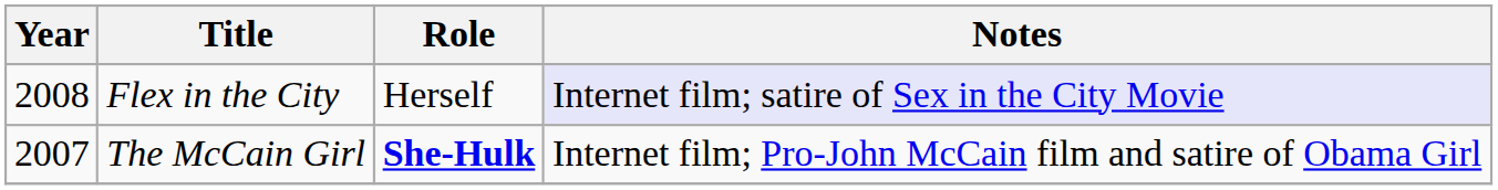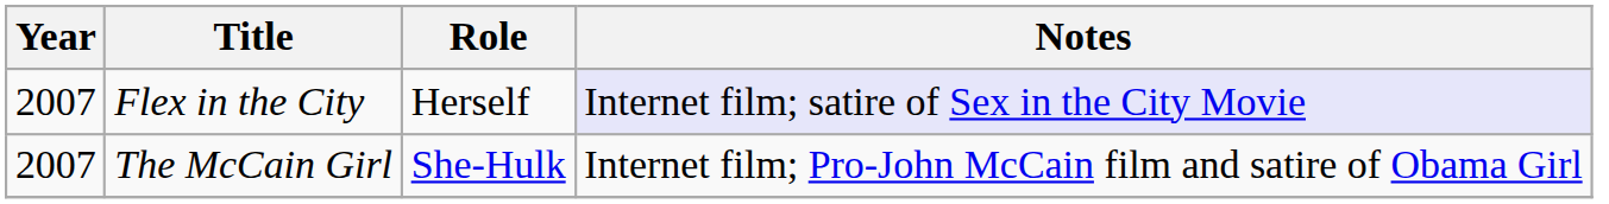Flex in the City | Year: 2008 -> 2007
The McCain Girl | Role: bold -> normal
